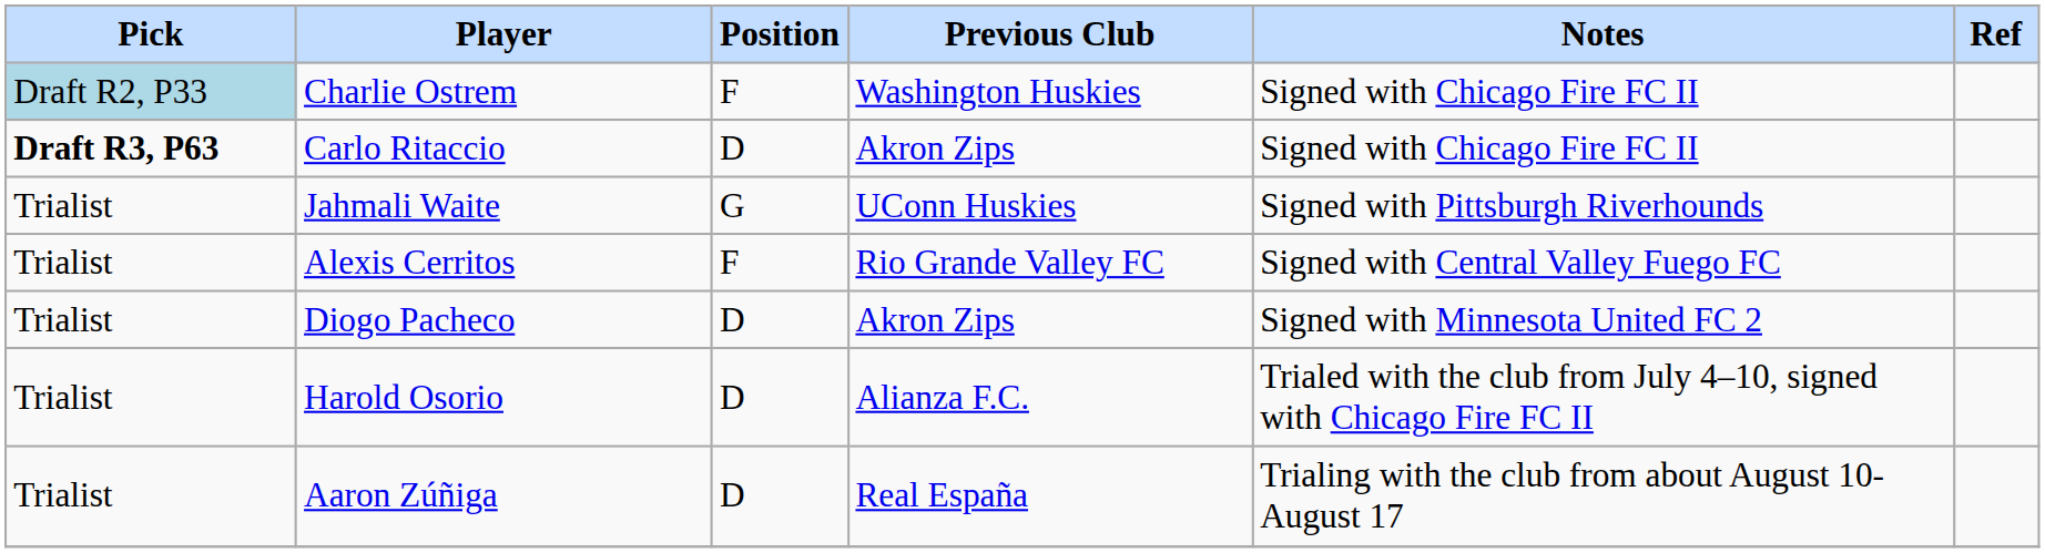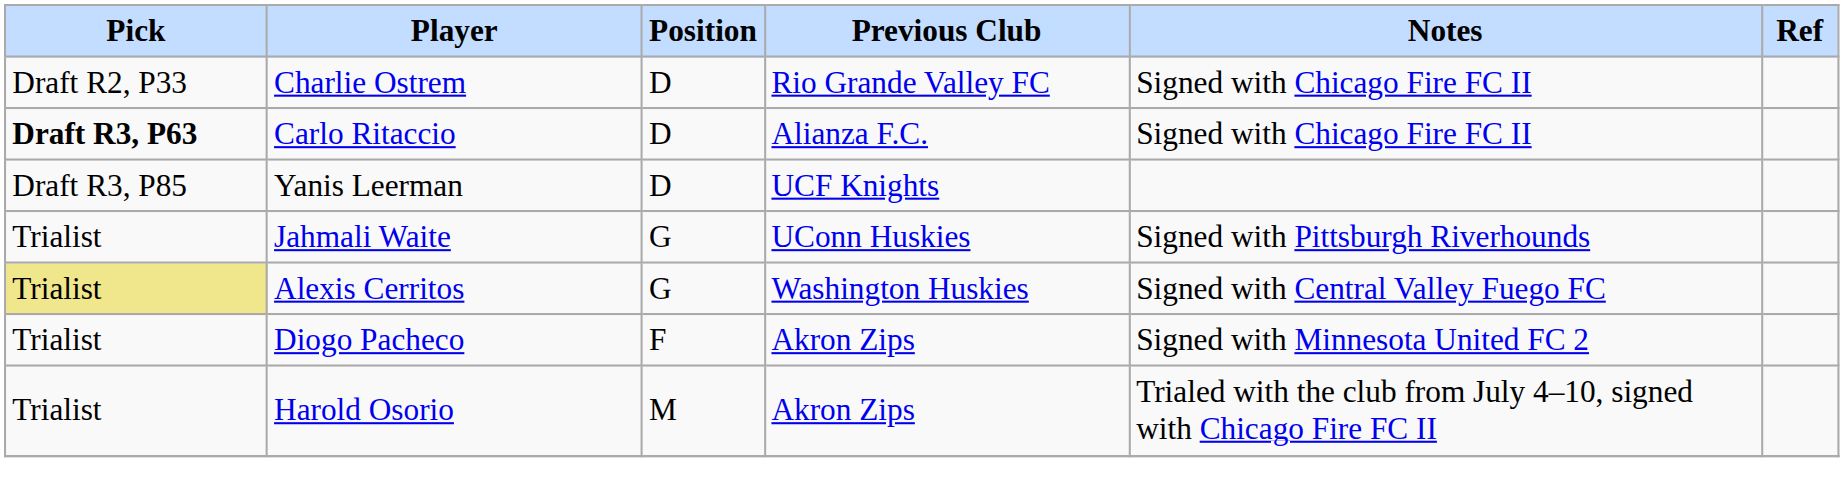Charlie Ostrem | Pick: lightblue background -> no background
Charlie Ostrem | Position: F -> D
Charlie Ostrem | Previous Club: Washington Huskies -> Rio Grande Valley FC
Carlo Ritaccio | Previous Club: Akron Zips -> Alianza F.C.
+ row: Draft R3, P85 | Yanis Leerman | D | UCF Knights
Alexis Cerritos | Pick: no background -> khaki background
Alexis Cerritos | Position: F -> G
Alexis Cerritos | Previous Club: Rio Grande Valley FC -> Washington Huskies
Diogo Pacheco | Position: D -> F
Harold Osorio | Position: D -> M
Harold Osorio | Previous Club: Alianza F.C. -> Akron Zips
- row: Trialist | Aaron Zúñiga | D | Real España | Trialing with the club from about August 10-August 17
